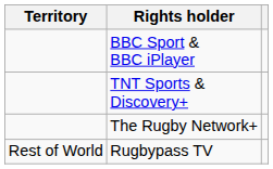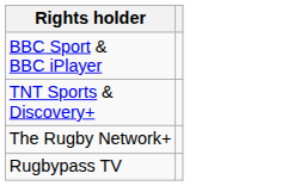- column: Territory | Rest of World
